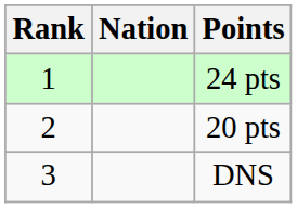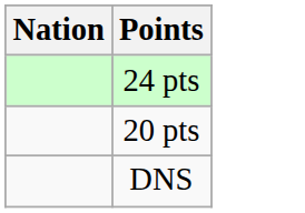- column: Rank | 1 | 2 | 3
